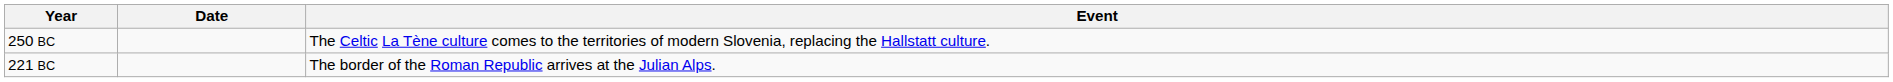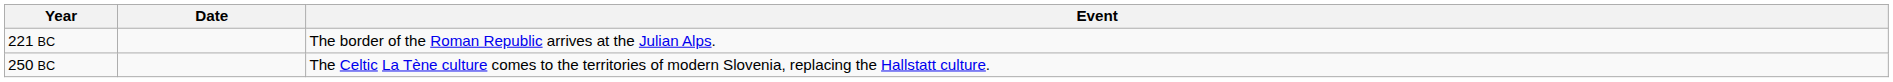rows swapped: 250 BC <-> 221 BC
